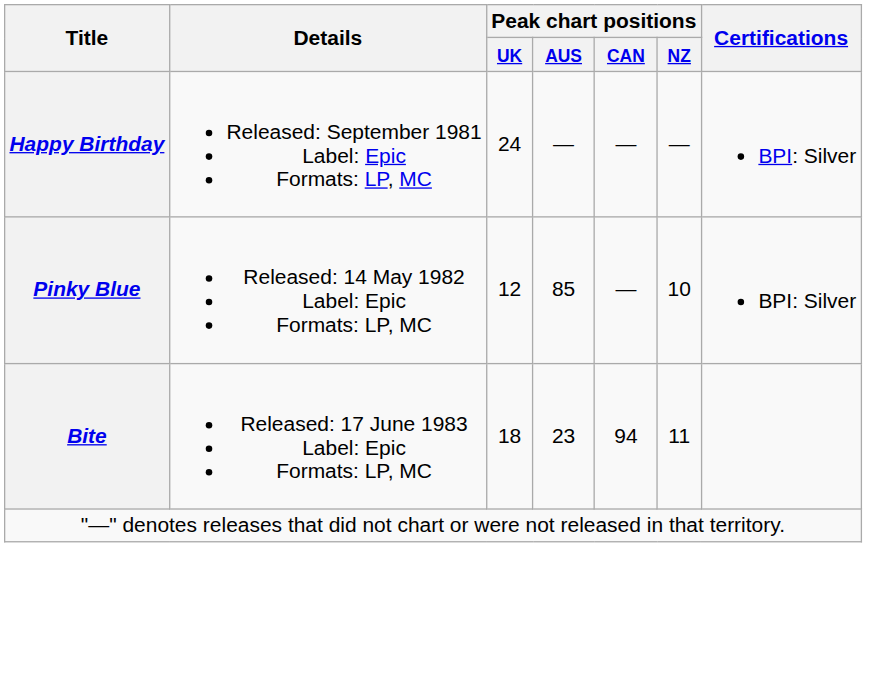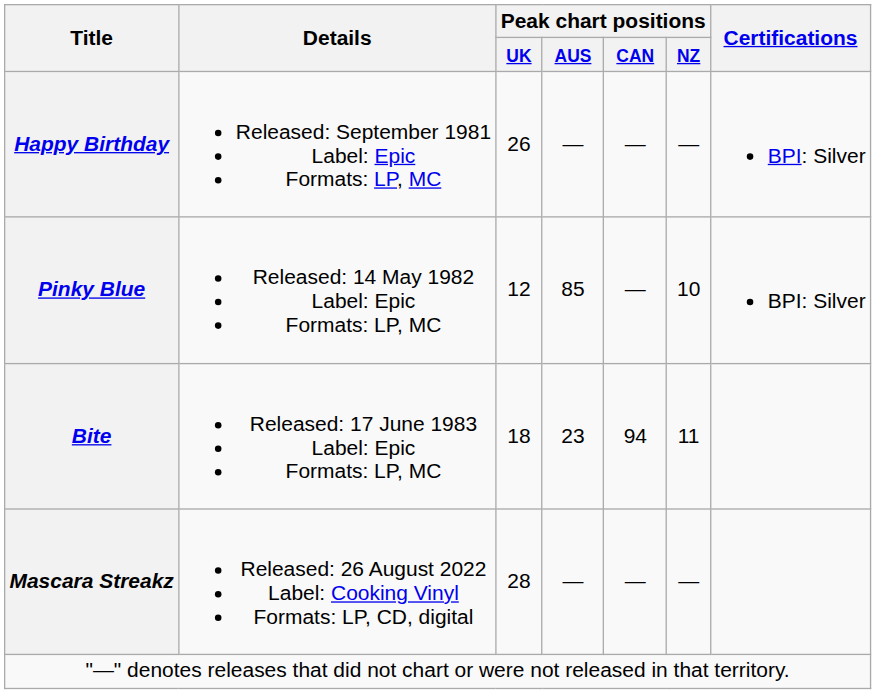Happy Birthday | Peak chart positions / UK: 24 -> 26
+ row: Mascara Streakz | Released: 26 August 2022 Label: Cooking Vinyl Formats: LP, CD, digital | 28 | — | — | —
